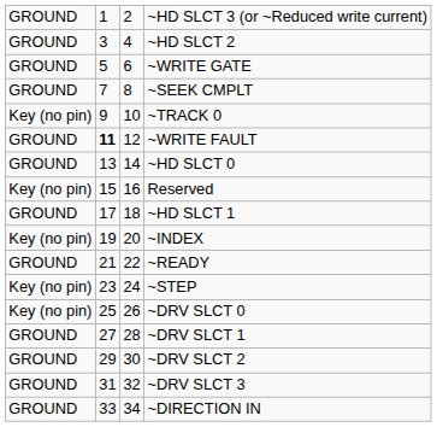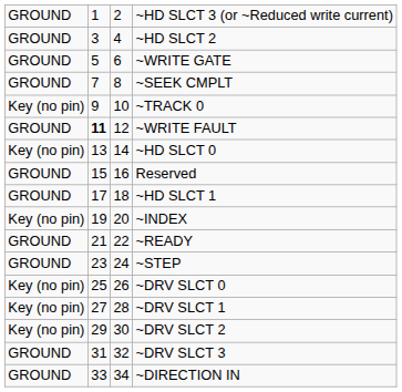~HD SLCT 0 | column 1: GROUND -> Key (no pin)
Reserved | column 1: Key (no pin) -> GROUND
~STEP | column 1: Key (no pin) -> GROUND
~DRV SLCT 1 | column 1: GROUND -> Key (no pin)
~DRV SLCT 2 | column 1: GROUND -> Key (no pin)
